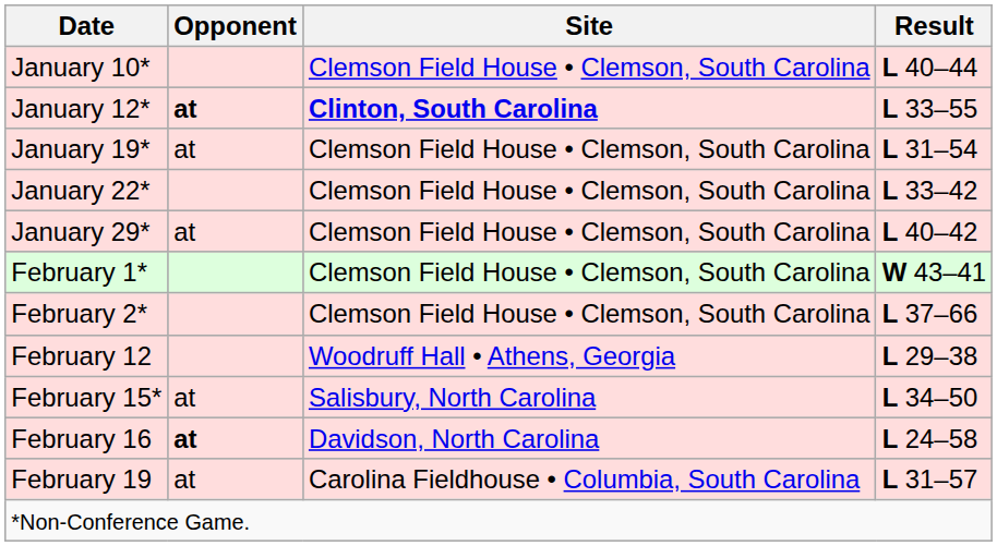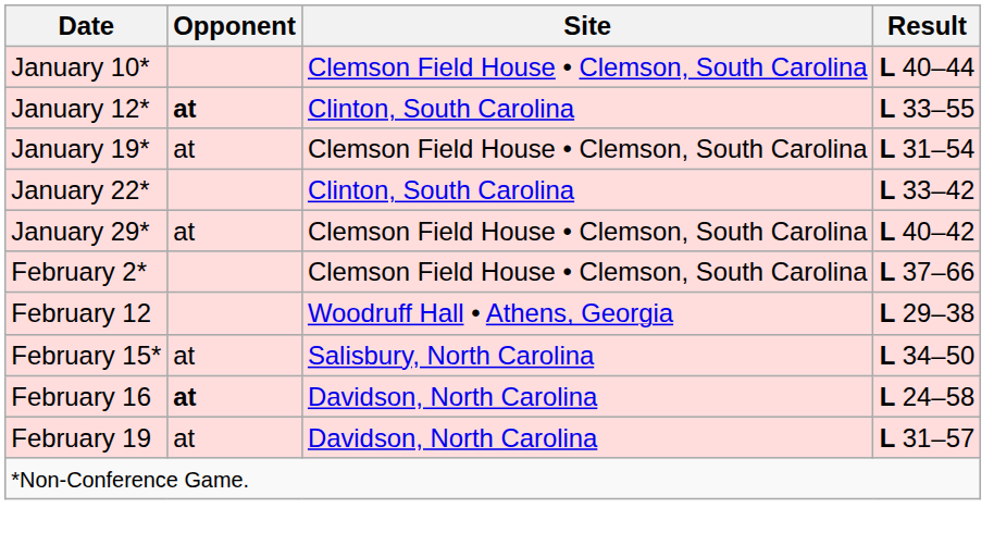January 12* | Site: bold -> normal
January 22* | Site: Clemson Field House • Clemson, South Carolina -> Clinton, South Carolina
- row: February 1* | Clemson Field House • Clemson, South Carolina | W 43–41
February 19 | Site: Carolina Fieldhouse • Columbia, South Carolina -> Davidson, North Carolina
